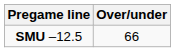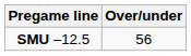SMU –12.5 | Over/under: 66 -> 56
